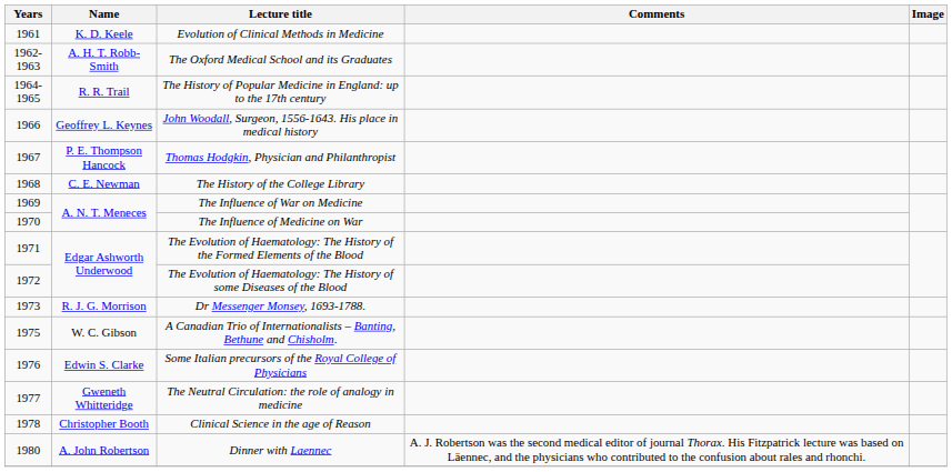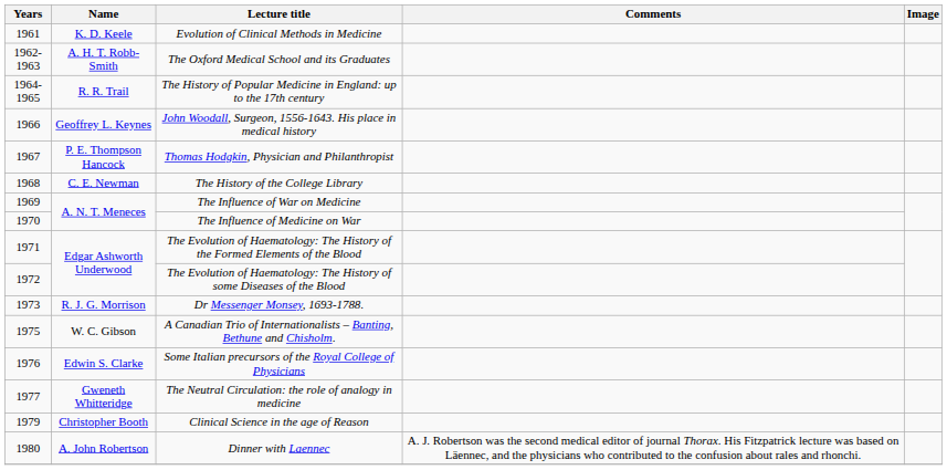Clinical Science in the age of Reason | Years: 1978 -> 1979
